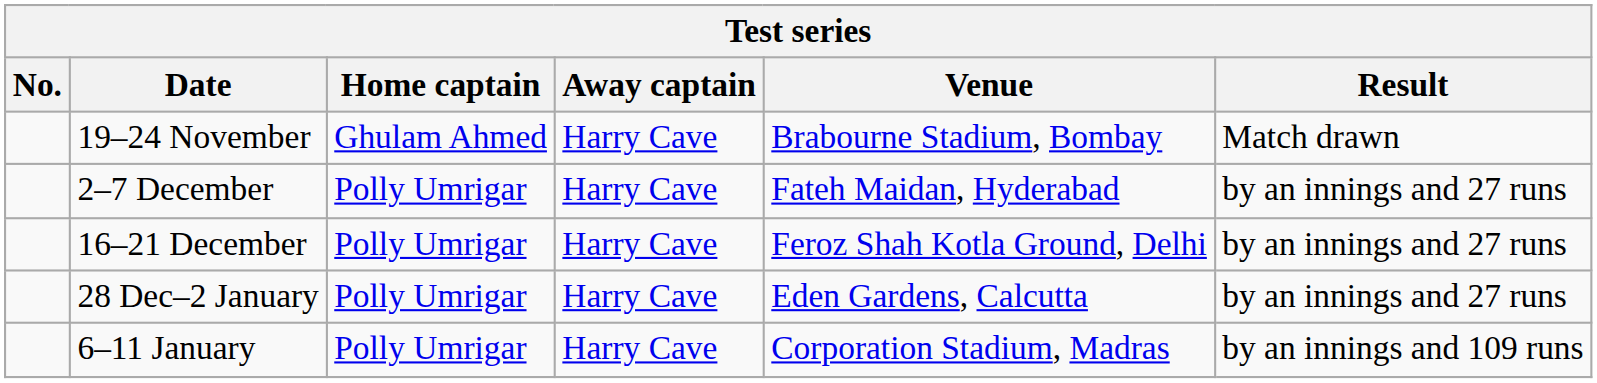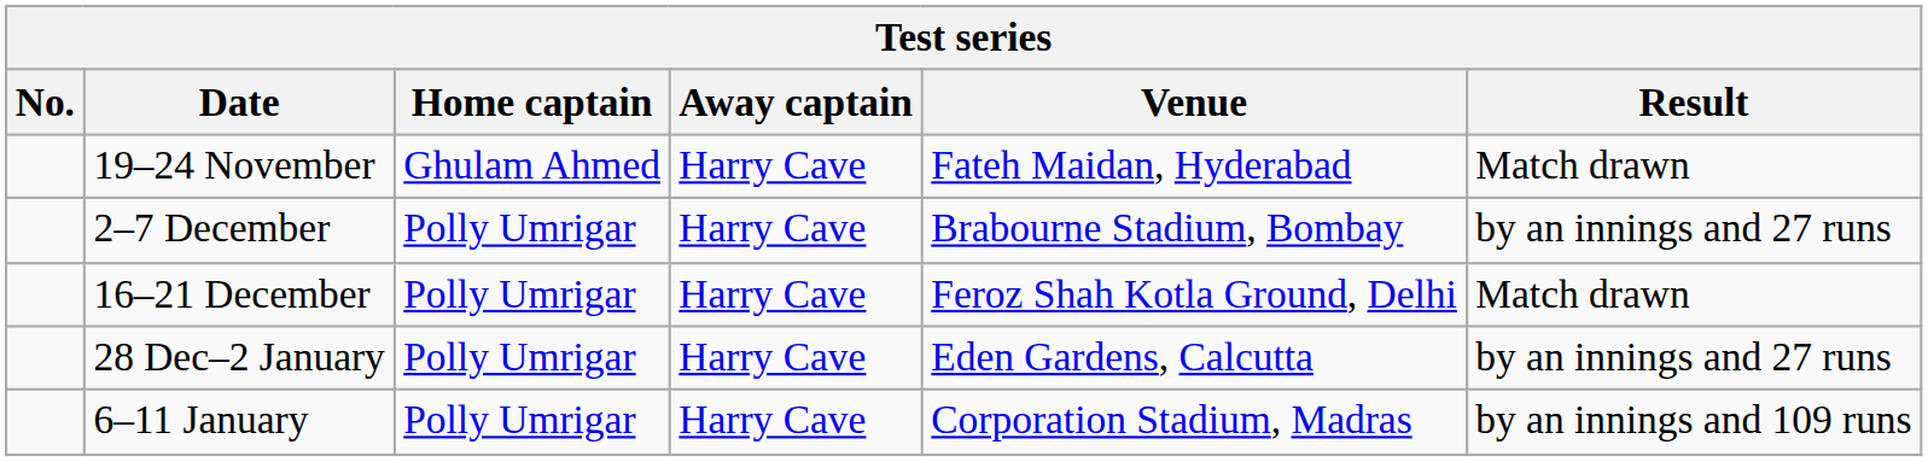19–24 November | Venue: Brabourne Stadium, Bombay -> Fateh Maidan, Hyderabad
2–7 December | Venue: Fateh Maidan, Hyderabad -> Brabourne Stadium, Bombay
16–21 December | Result: by an innings and 27 runs -> Match drawn
